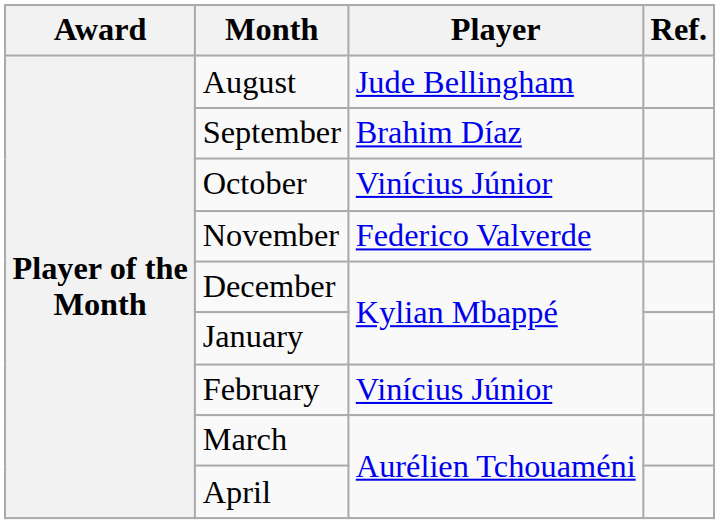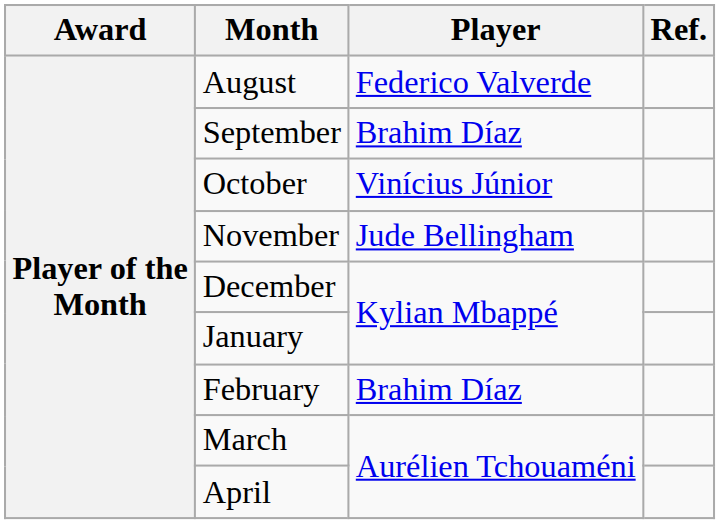August | Player: Jude Bellingham -> Federico Valverde
November | Player: Federico Valverde -> Jude Bellingham
February | Player: Vinícius Júnior -> Brahim Díaz
